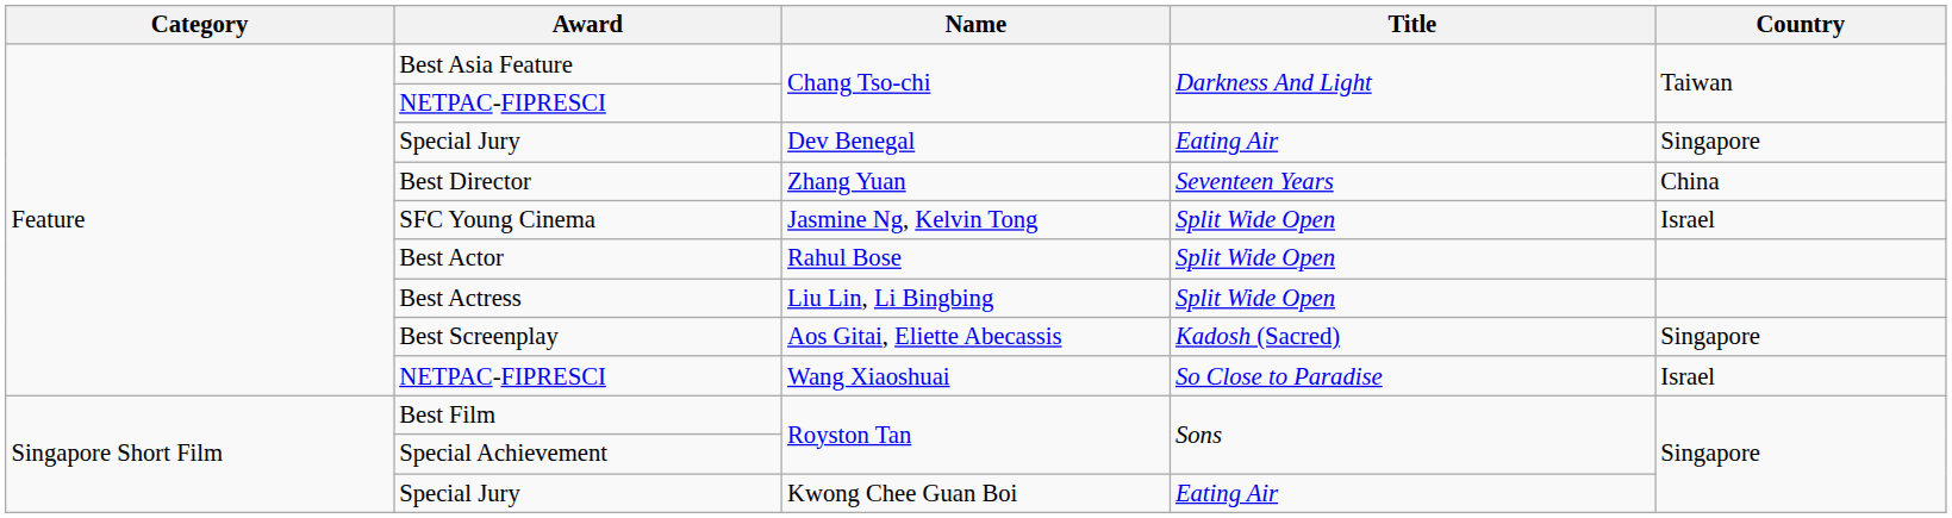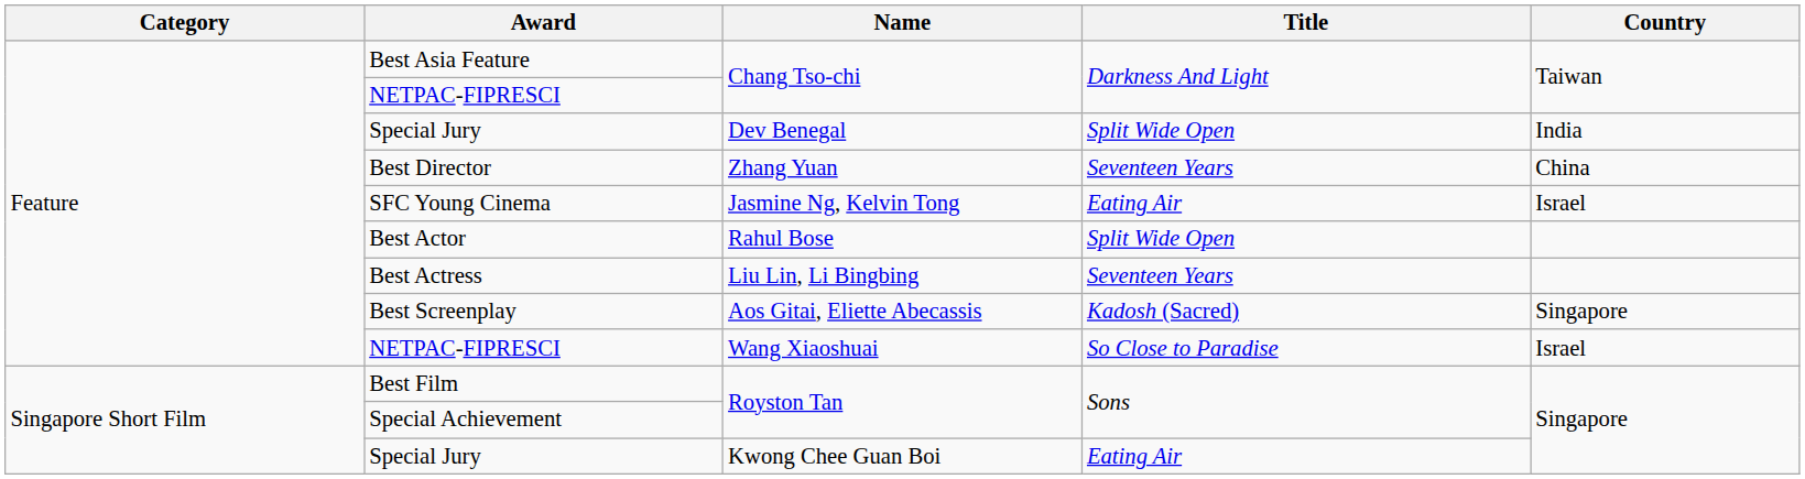Special Jury / Dev Benegal | Title: Eating Air -> Split Wide Open
Special Jury / Dev Benegal | Country: Singapore -> India
SFC Young Cinema | Title: Split Wide Open -> Eating Air
Best Actress | Title: Split Wide Open -> Seventeen Years
